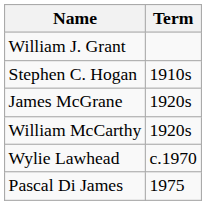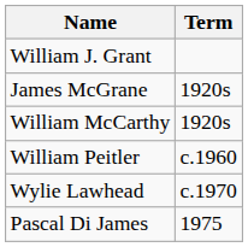- row: Stephen C. Hogan | 1910s
+ row: William Peitler | c.1960
